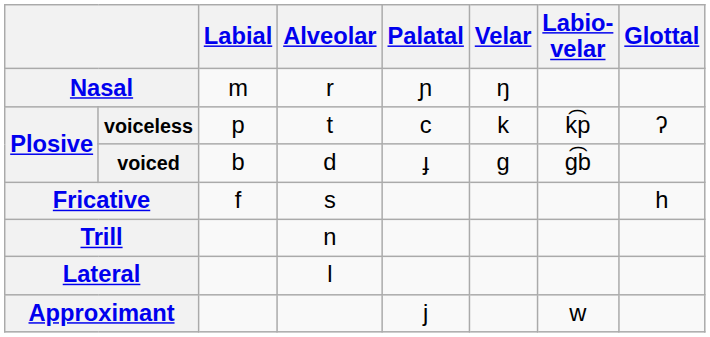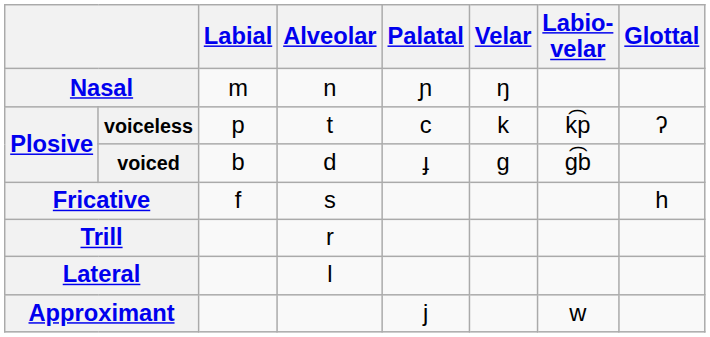Nasal | Alveolar: r -> n
Trill | Alveolar: n -> r
